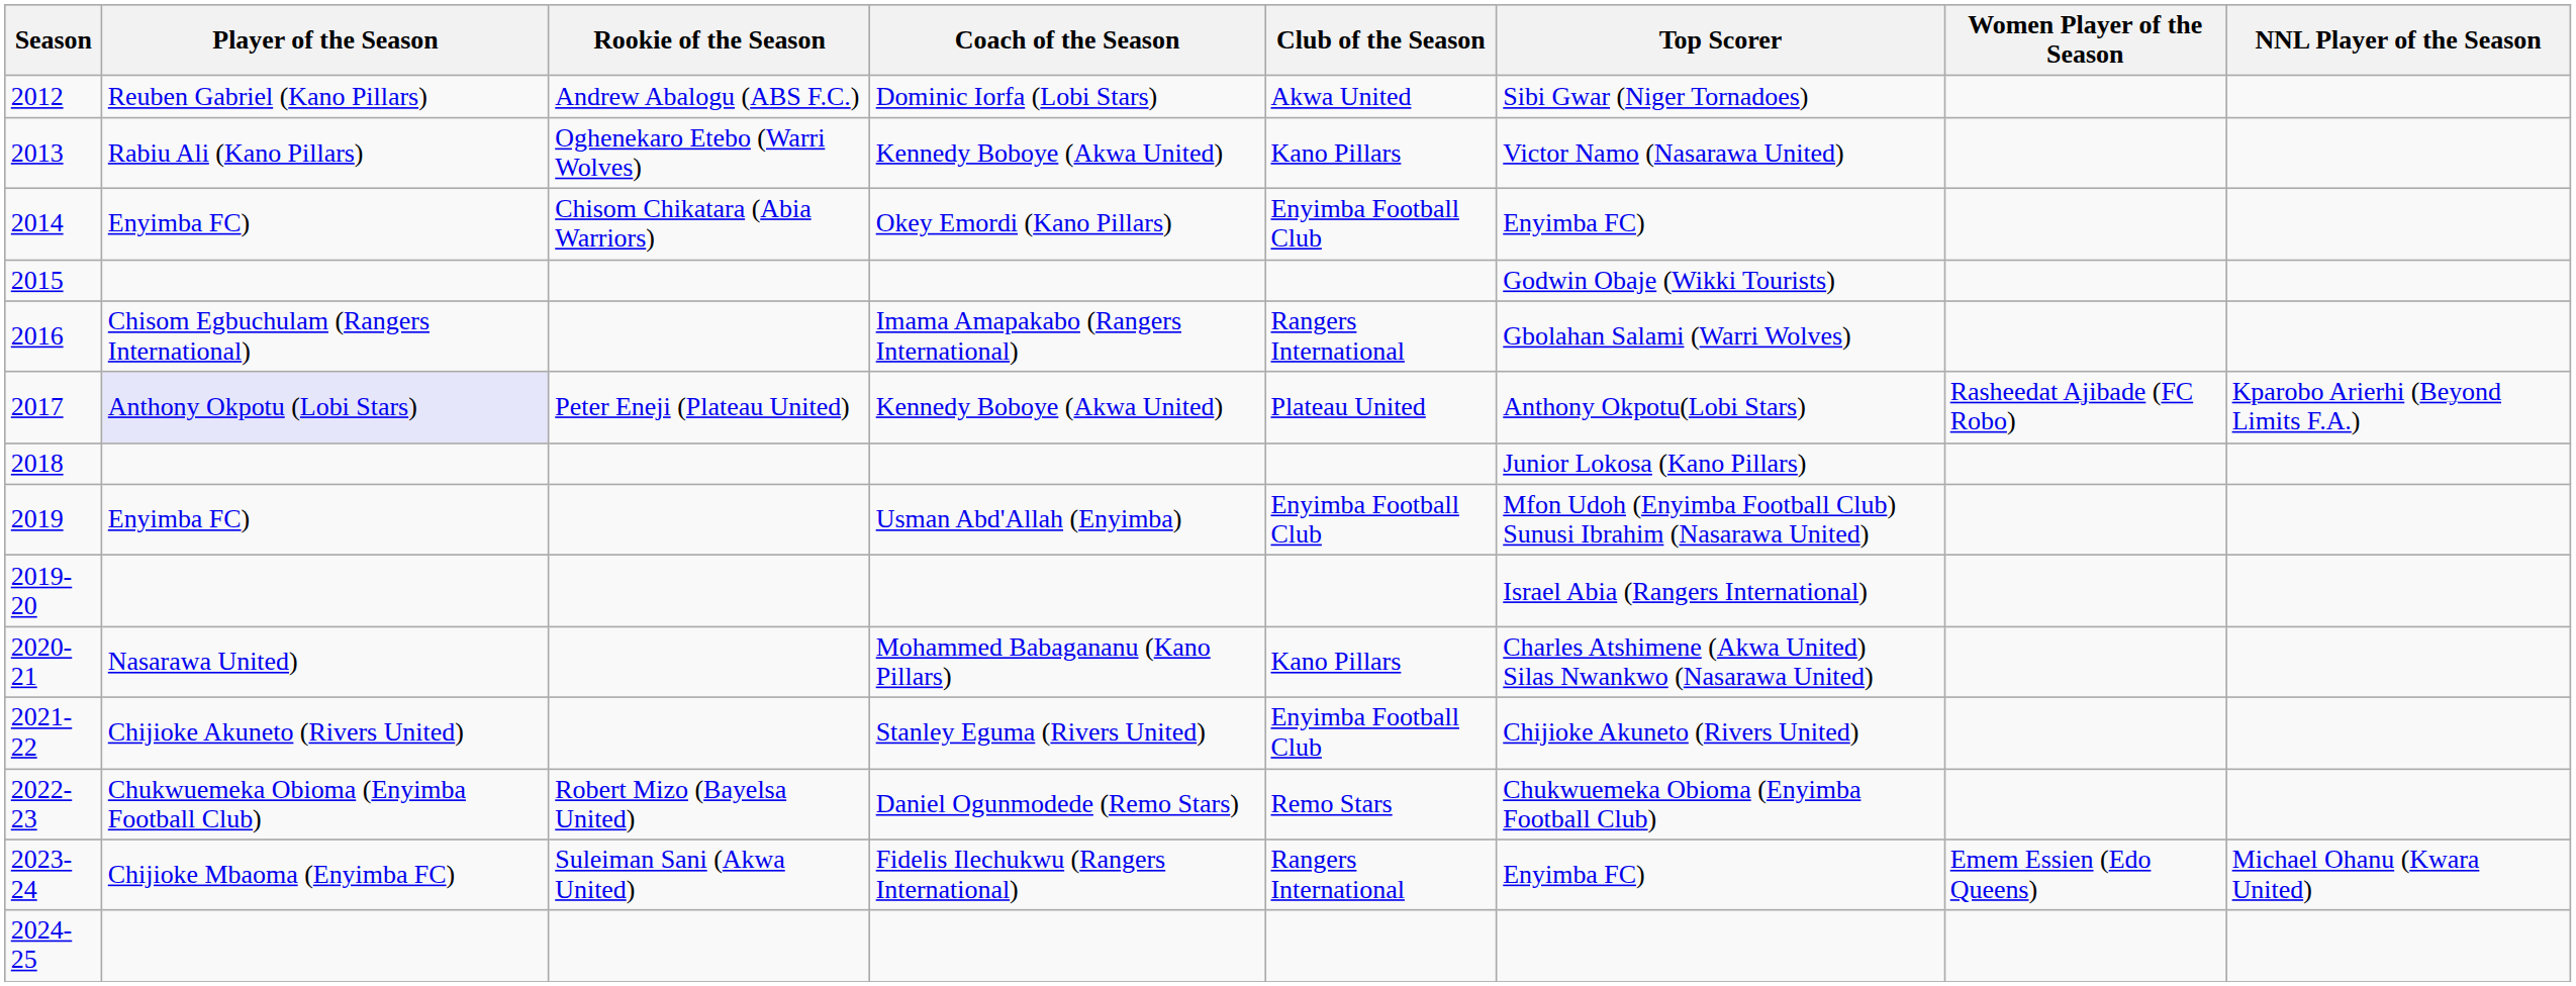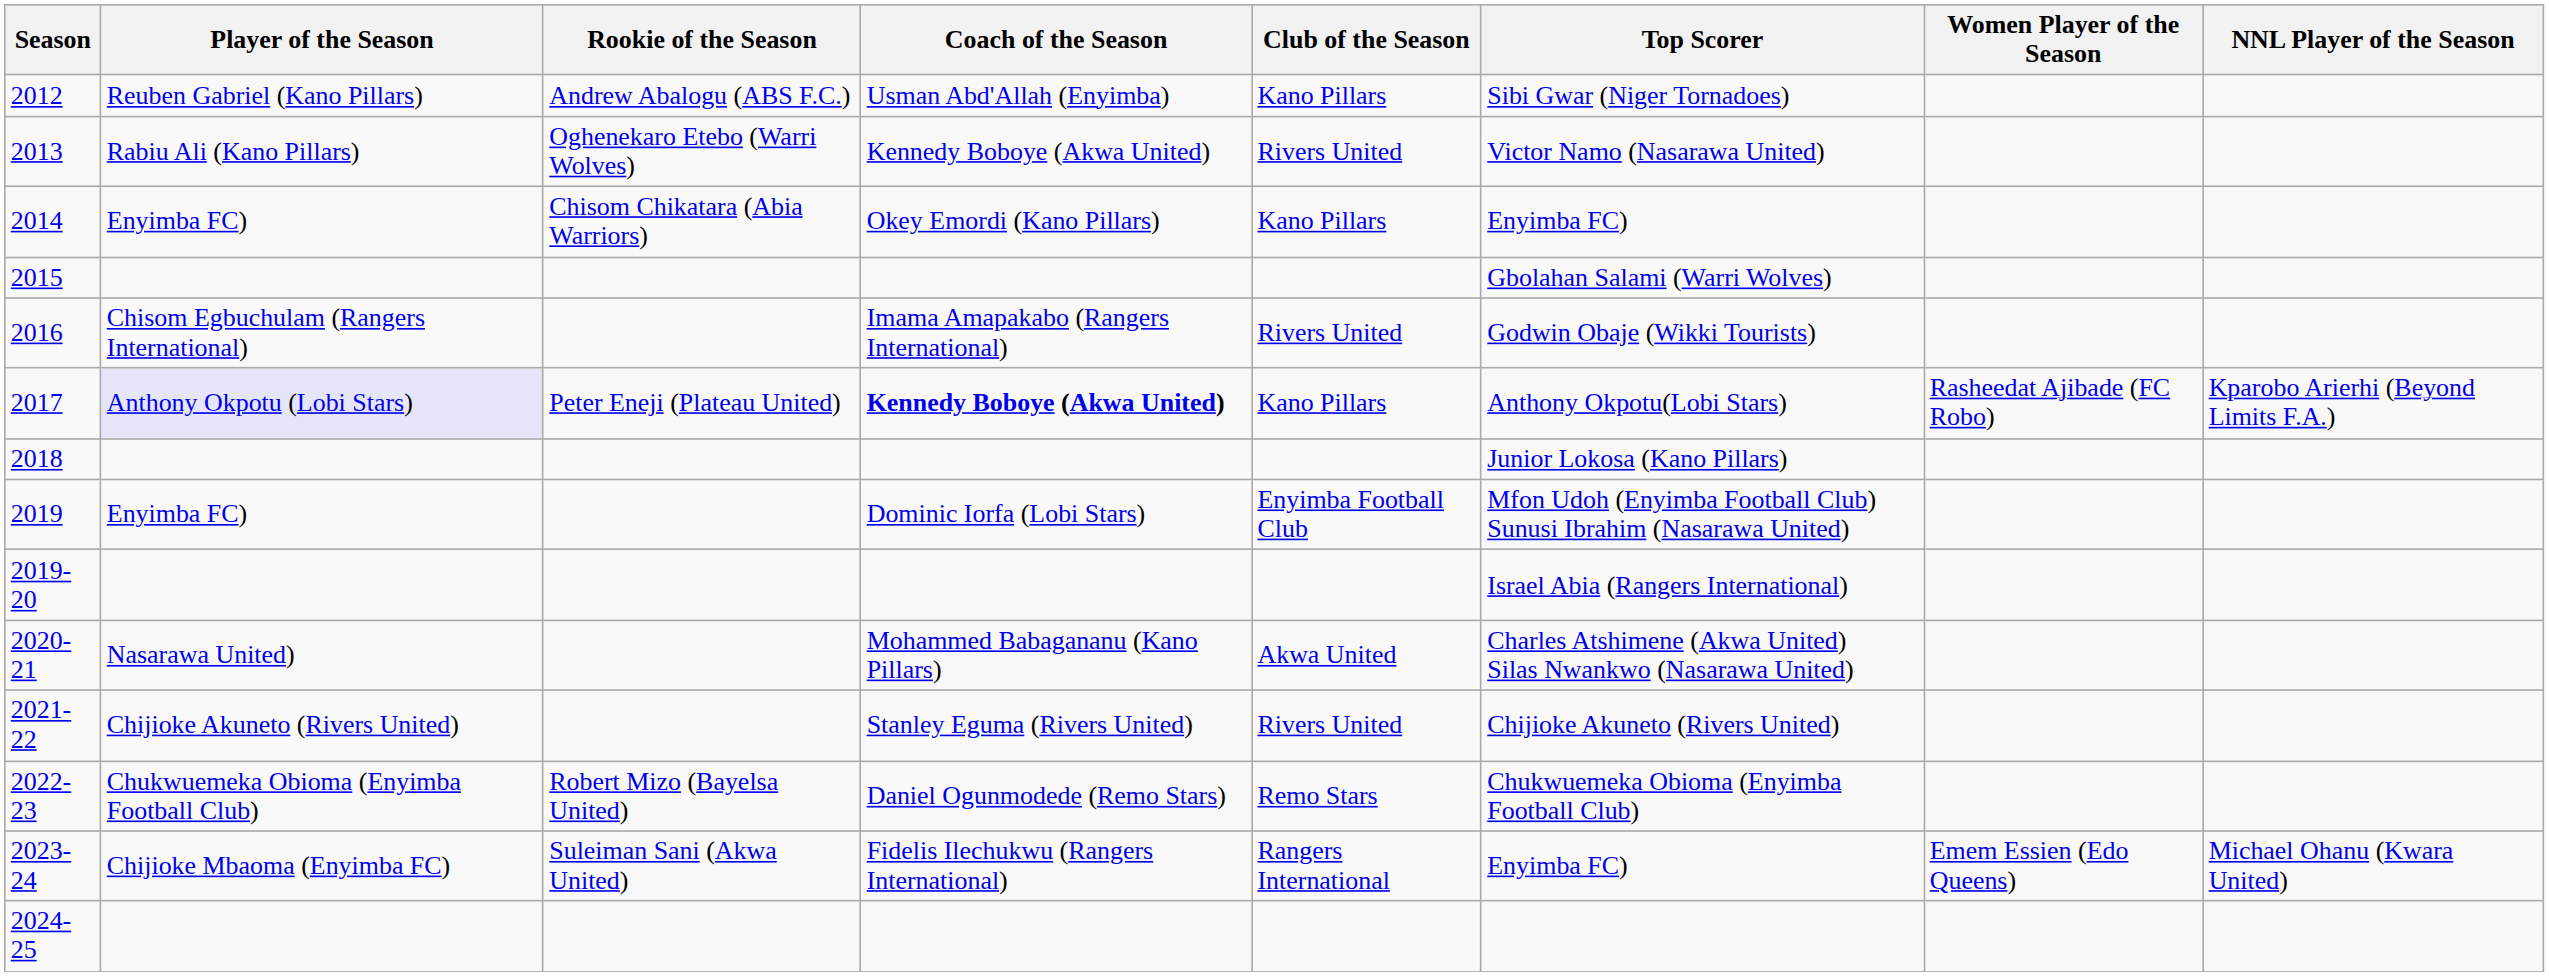2012 | Coach of the Season: Dominic Iorfa (Lobi Stars) -> Usman Abd'Allah (Enyimba)
2012 | Club of the Season: Akwa United -> Kano Pillars
2013 | Club of the Season: Kano Pillars -> Rivers United
2014 | Club of the Season: Enyimba Football Club -> Kano Pillars
2015 | Top Scorer: Godwin Obaje (Wikki Tourists) -> Gbolahan Salami (Warri Wolves)
2016 | Club of the Season: Rangers International -> Rivers United
2016 | Top Scorer: Gbolahan Salami (Warri Wolves) -> Godwin Obaje (Wikki Tourists)
2017 | Coach of the Season: normal -> bold
2017 | Club of the Season: Plateau United -> Kano Pillars
2019 | Coach of the Season: Usman Abd'Allah (Enyimba) -> Dominic Iorfa (Lobi Stars)
2020-21 | Club of the Season: Kano Pillars -> Akwa United
2021-22 | Club of the Season: Enyimba Football Club -> Rivers United
